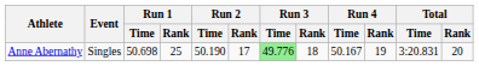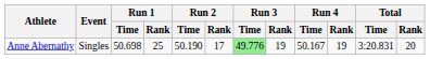Anne Abernathy | Run 3 / Rank: 18 -> 19
